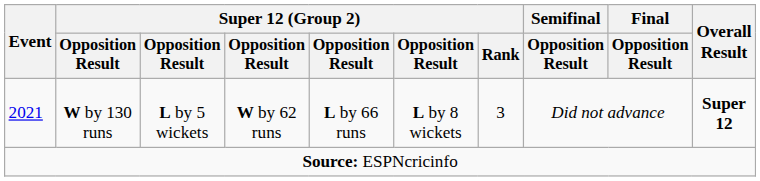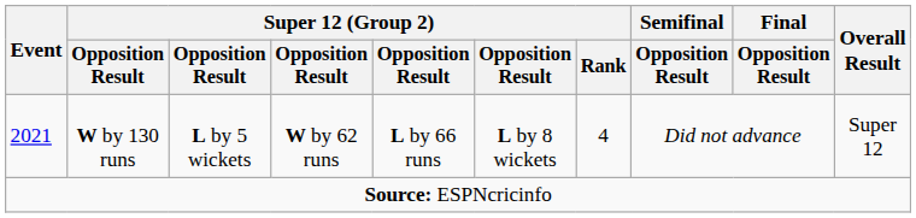2021 | Super 12 (Group 2) / Rank: 3 -> 4
2021 | Overall Result: bold -> normal
